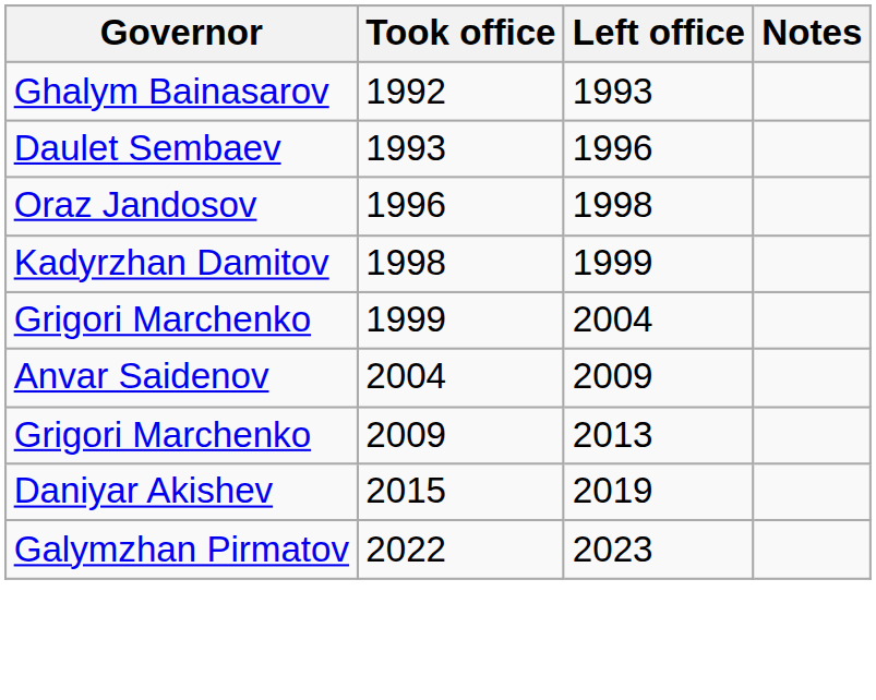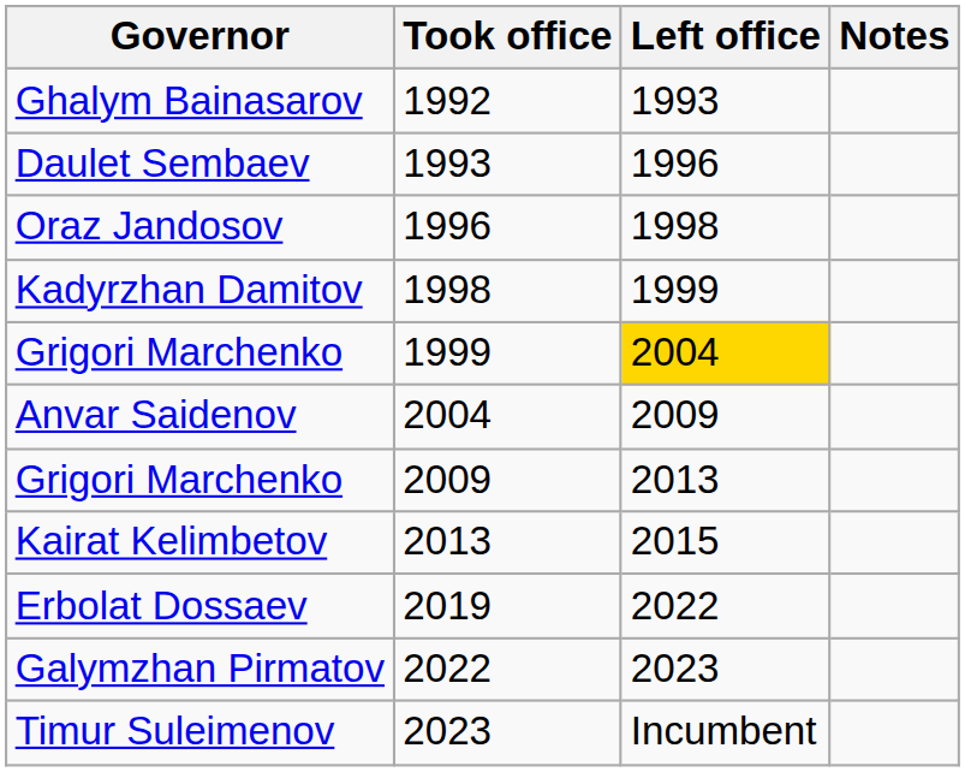Grigori Marchenko / 1999 | Left office: no background -> gold background
+ row: Kairat Kelimbetov | 2013 | 2015
- row: Daniyar Akishev | 2015 | 2019
+ row: Erbolat Dossaev | 2019 | 2022
+ row: Timur Suleimenov | 2023 | Incumbent
